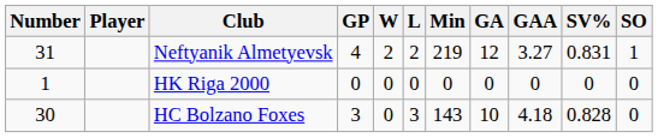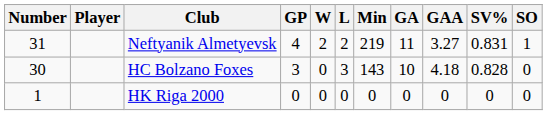Neftyanik Almetyevsk | GA: 12 -> 11
rows swapped: HC Bolzano Foxes <-> HK Riga 2000
